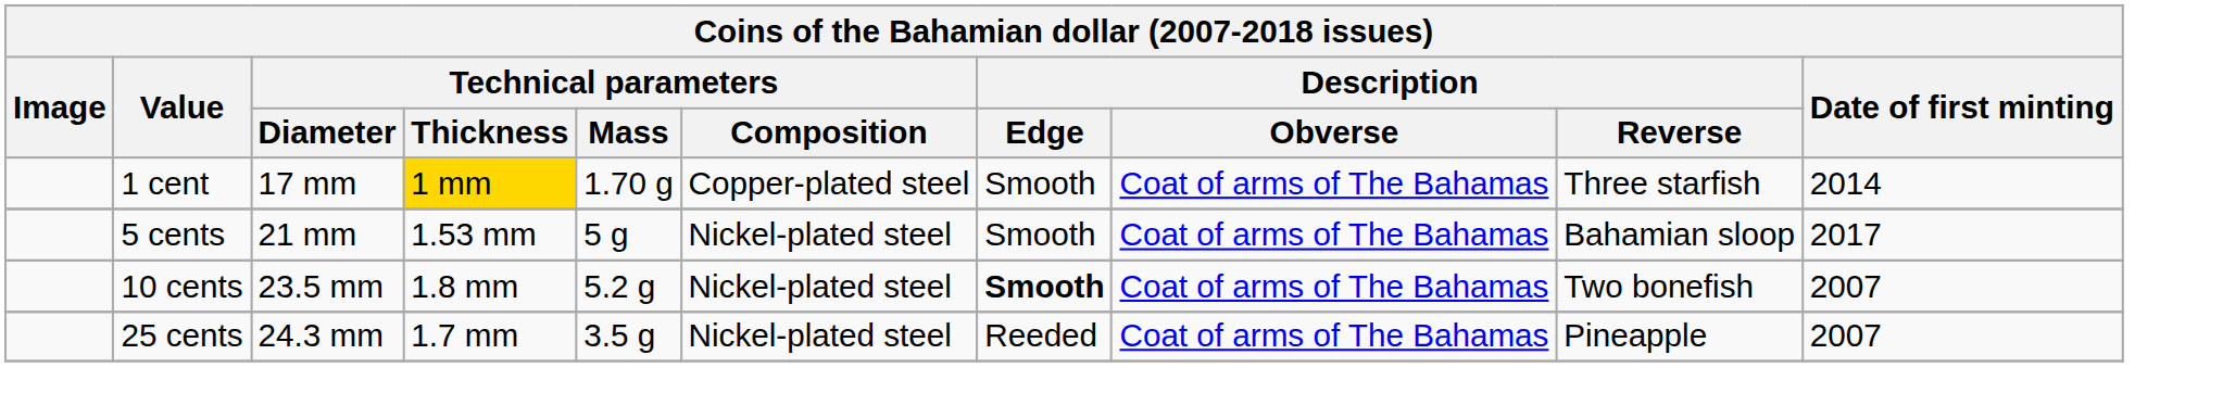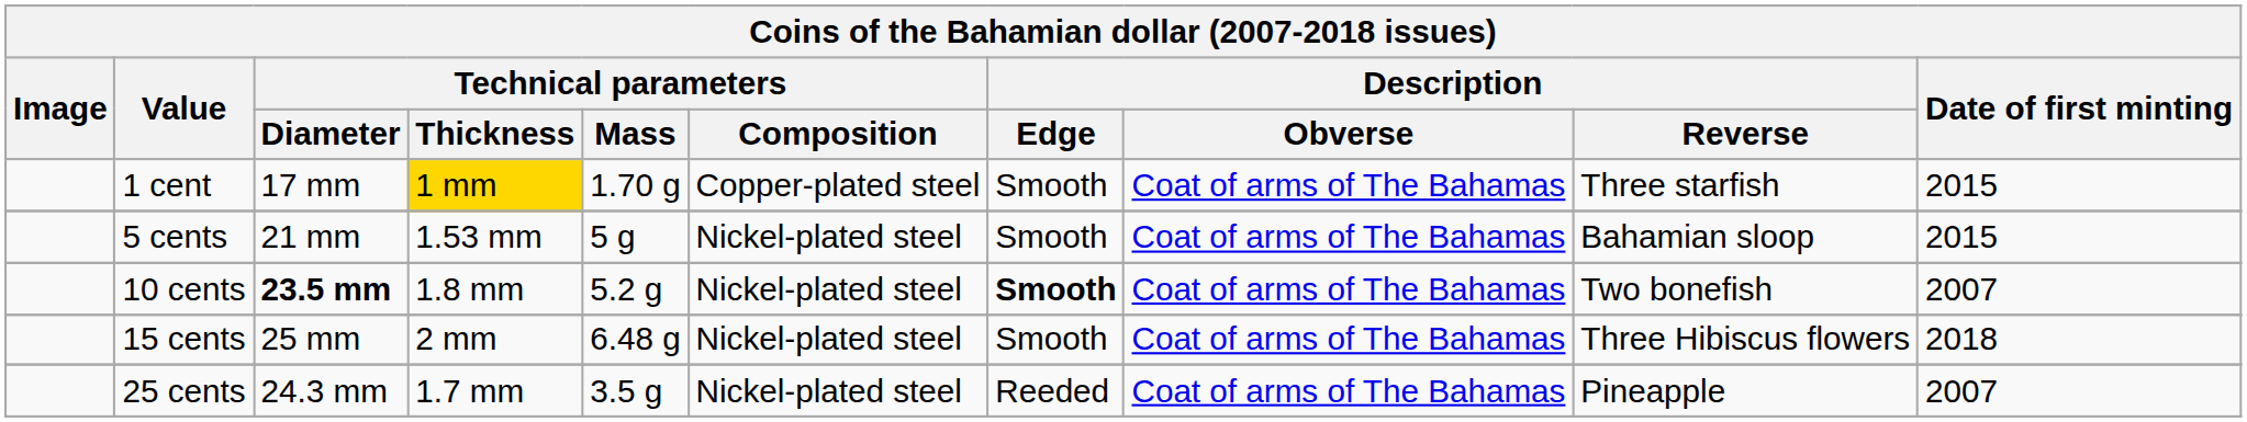1 cent | Date of first minting: 2014 -> 2015
5 cents | Date of first minting: 2017 -> 2015
10 cents | Technical parameters / Diameter: normal -> bold
+ row: 15 cents | 25 mm | 2 mm | 6.48 g | Nickel-plated steel | Smooth | Coat of arms of The Bahamas | Three Hibiscus flowers | 2018
